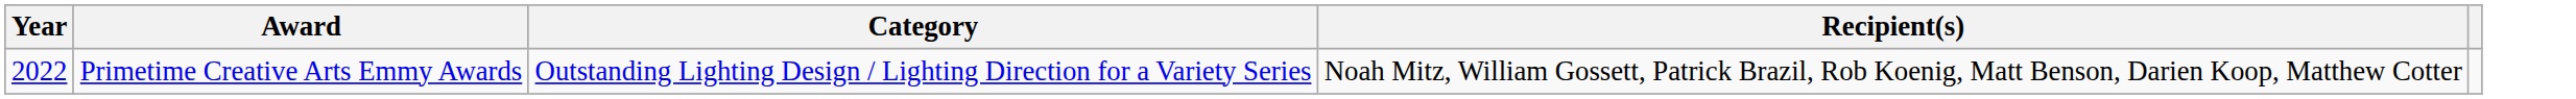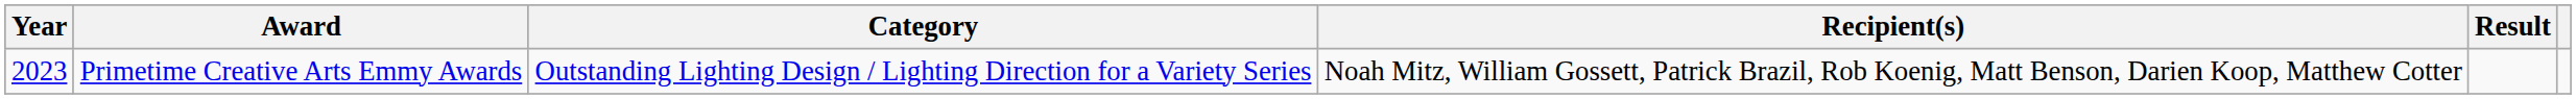+ column: Result
Primetime Creative Arts Emmy Awards | Year: 2022 -> 2023
